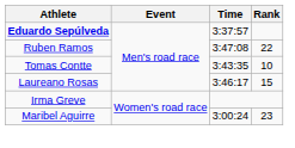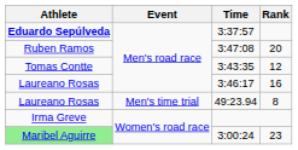3:47:08 | Rank: 22 -> 20
3:43:35 | Rank: 10 -> 12
3:46:17 | Rank: 15 -> 16
+ row: Laureano Rosas | Men's time trial | 49:23.94 | 8
3:00:24 | Athlete: no background -> lightgreen background
